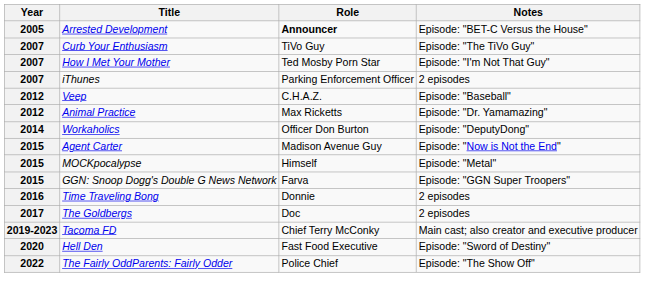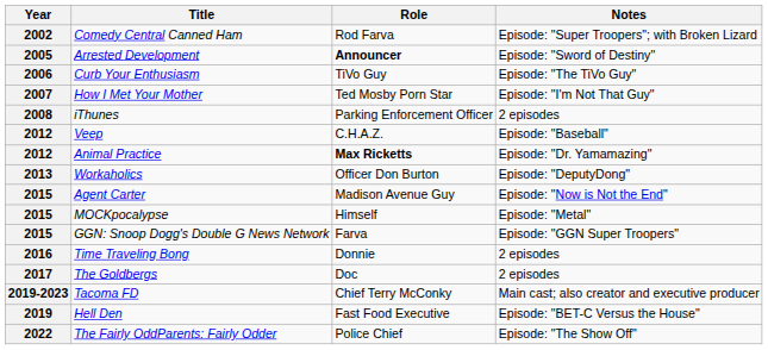+ row: 2002 | Comedy Central Canned Ham | Rod Farva | Episode: "Super Troopers"; with Broken Lizard
Arrested Development | Notes: Episode: "BET-C Versus the House" -> Episode: "Sword of Destiny"
Curb Your Enthusiasm | Year: 2007 -> 2006
iThunes | Year: 2007 -> 2008
Animal Practice | Role: normal -> bold
Workaholics | Year: 2014 -> 2013
Hell Den | Year: 2020 -> 2019
Hell Den | Notes: Episode: "Sword of Destiny" -> Episode: "BET-C Versus the House"
